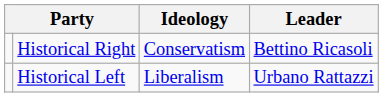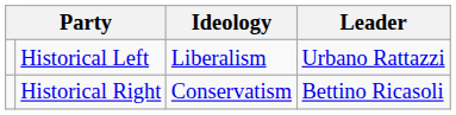rows swapped: Historical Left <-> Historical Right
